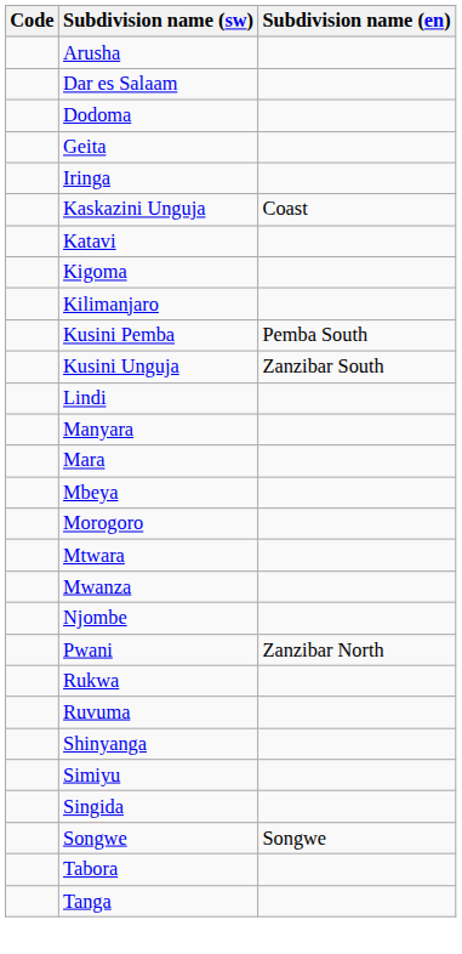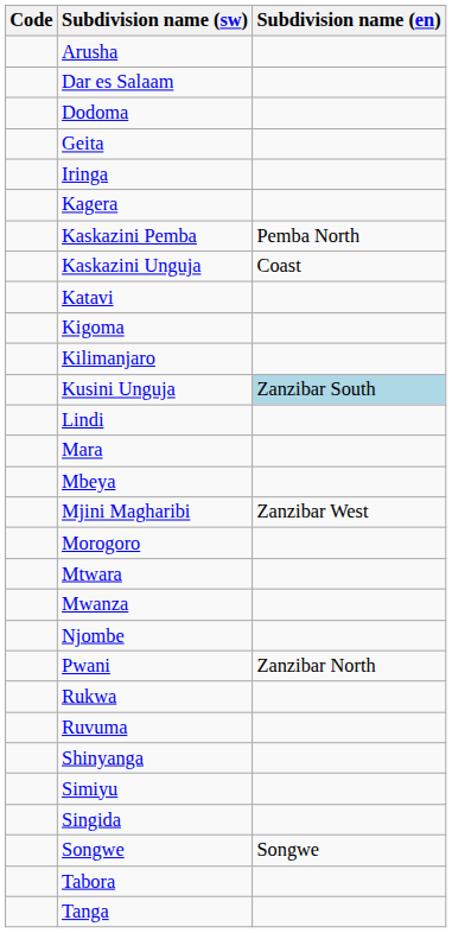+ row: Kagera
+ row: Kaskazini Pemba | Pemba North
- row: Kusini Pemba | Pemba South
Kusini Unguja | Subdivision name (en): no background -> lightblue background
- row: Manyara
+ row: Mjini Magharibi | Zanzibar West
